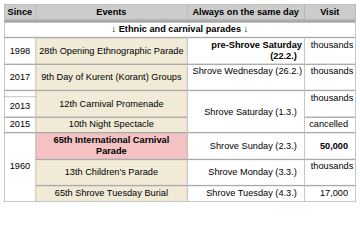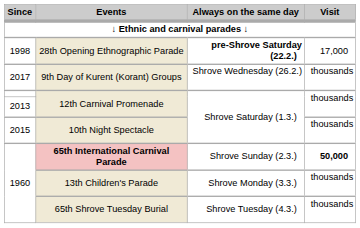28th Opening Ethnographic Parade | Visit: thousands -> 17,000
10th Night Spectacle | Visit: cancelled -> thousands
65th Shrove Tuesday Burial | Visit: 17,000 -> thousands
